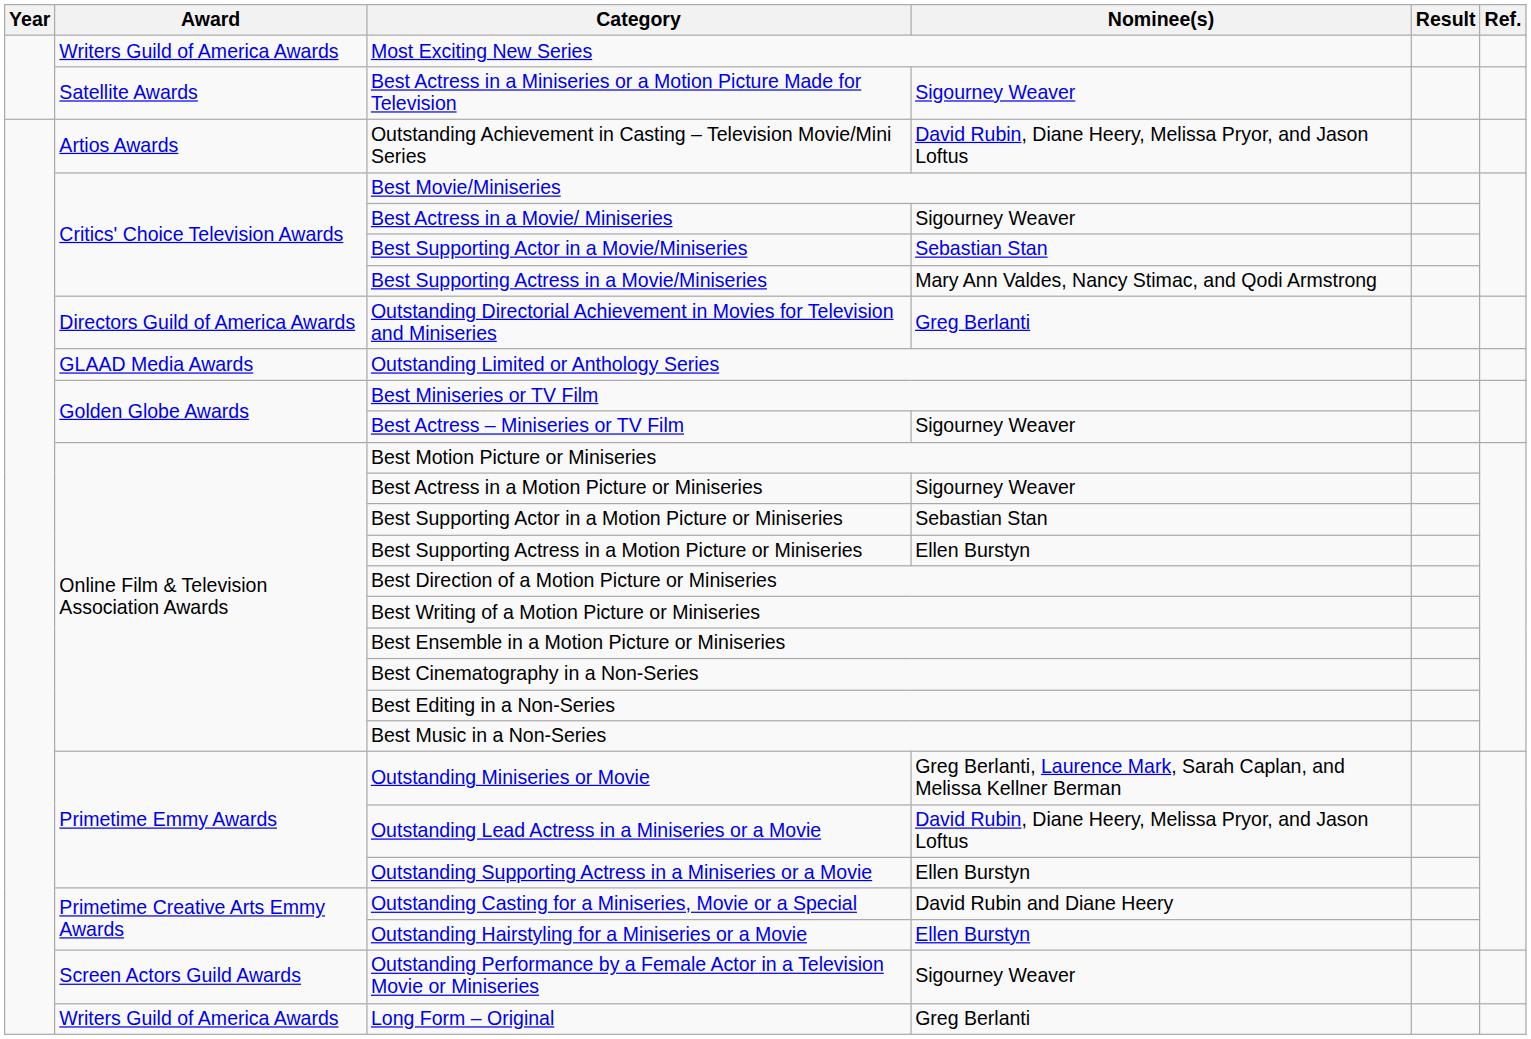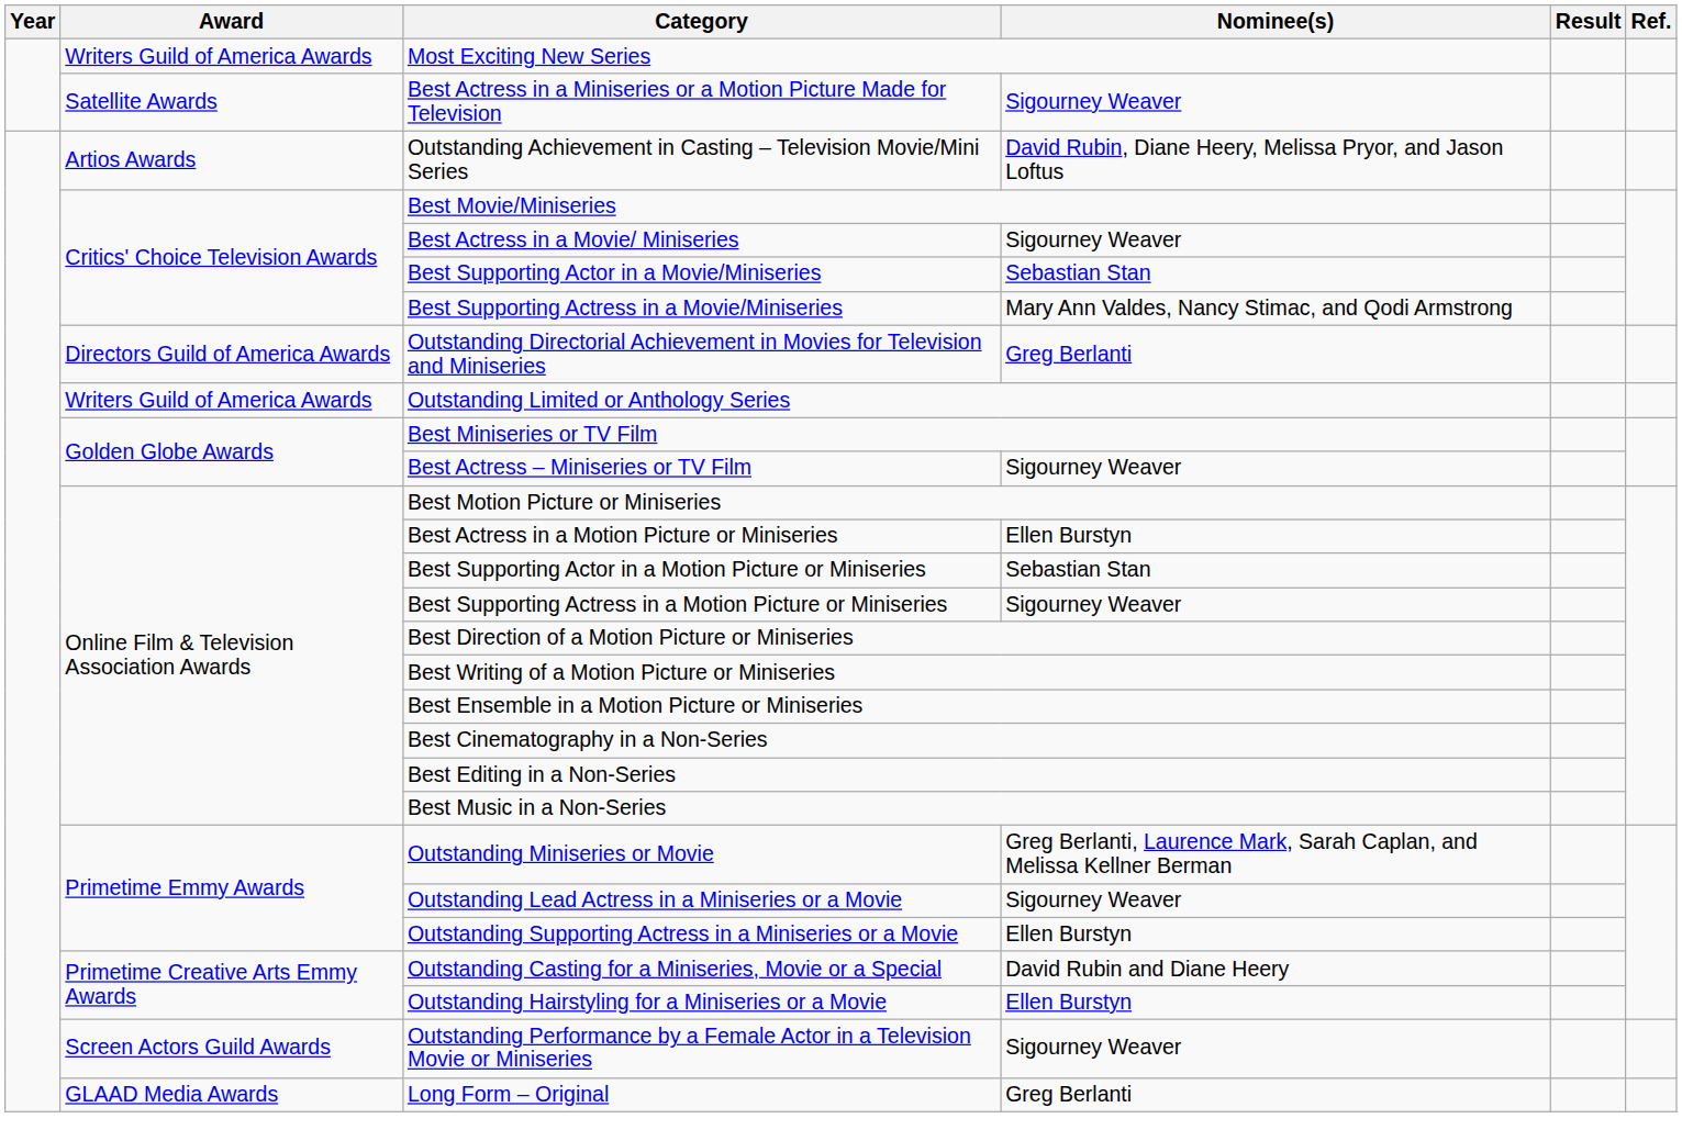Outstanding Limited or Anthology Series | Award: GLAAD Media Awards -> Writers Guild of America Awards
Best Actress in a Motion Picture or Miniseries | Nominee(s): Sigourney Weaver -> Ellen Burstyn
Best Supporting Actress in a Motion Picture or Miniseries | Nominee(s): Ellen Burstyn -> Sigourney Weaver
Outstanding Lead Actress in a Miniseries or a Movie | Nominee(s): David Rubin, Diane Heery, Melissa Pryor, and Jason Loftus -> Sigourney Weaver
Long Form – Original | Award: Writers Guild of America Awards -> GLAAD Media Awards
